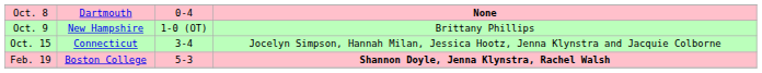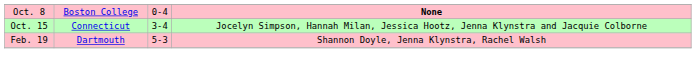Oct. 8 | column 2: Dartmouth -> Boston College
- row: Oct. 9 | New Hampshire | 1-0 (OT) | Brittany Phillips
Feb. 19 | column 2: Boston College -> Dartmouth
Feb. 19 | column 4: bold -> normal
